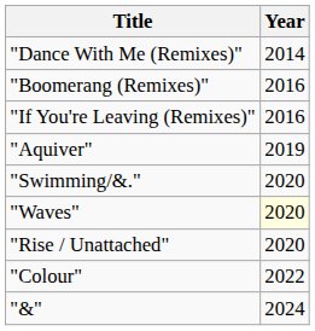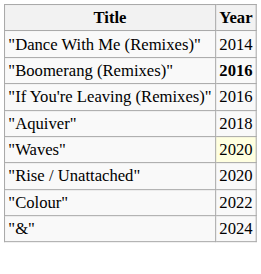"Boomerang (Remixes)" | Year: normal -> bold
"Aquiver" | Year: 2019 -> 2018
- row: "Swimming/&." | 2020
